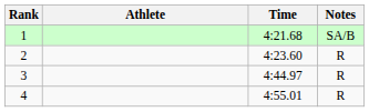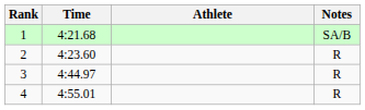columns swapped: Athlete <-> Time
